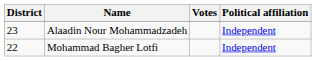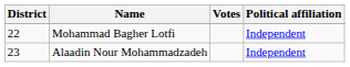rows swapped: Mohammad Bagher Lotfi <-> Alaadin Nour Mohammadzadeh
